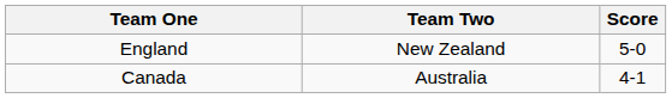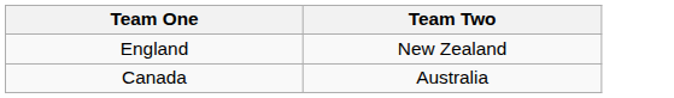- column: Score | 5-0 | 4-1
